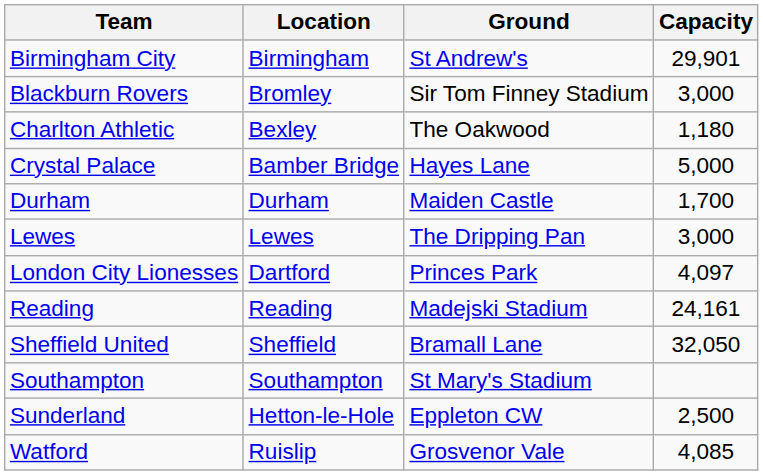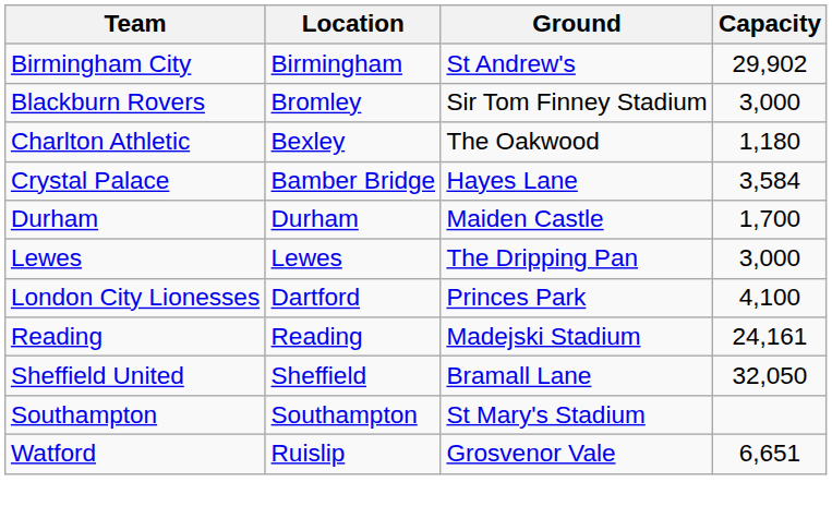Birmingham City | Capacity: 29,901 -> 29,902
Crystal Palace | Capacity: 5,000 -> 3,584
London City Lionesses | Capacity: 4,097 -> 4,100
- row: Sunderland | Hetton-le-Hole | Eppleton CW | 2,500
Watford | Capacity: 4,085 -> 6,651
